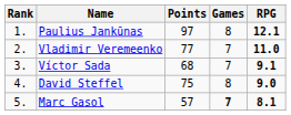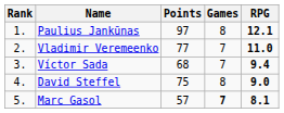Víctor Sada | RPG: 9.1 -> 9.4
